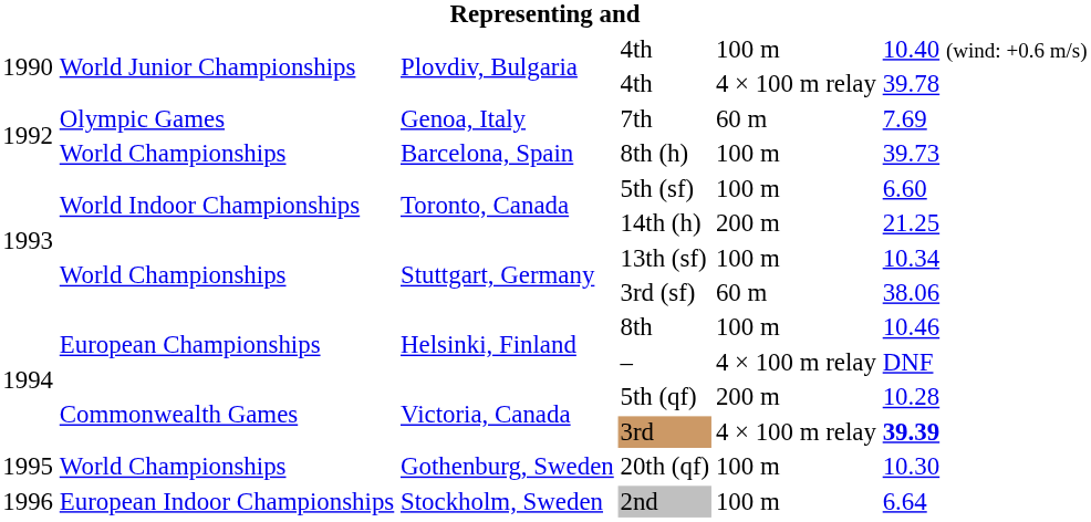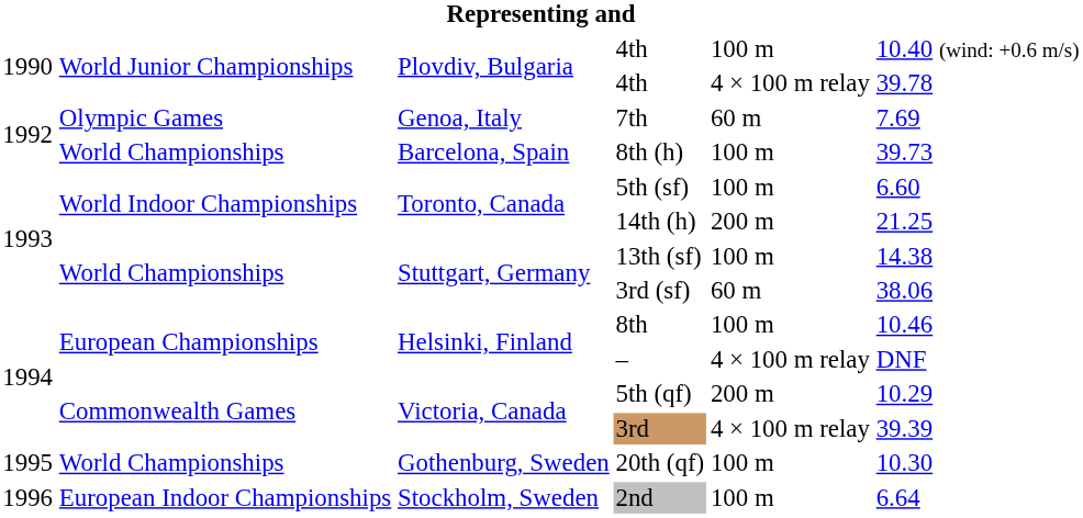13th (sf) | column 6: 10.34 -> 14.38
5th (qf) | column 6: 10.28 -> 10.29
3rd | column 6: bold -> normal
